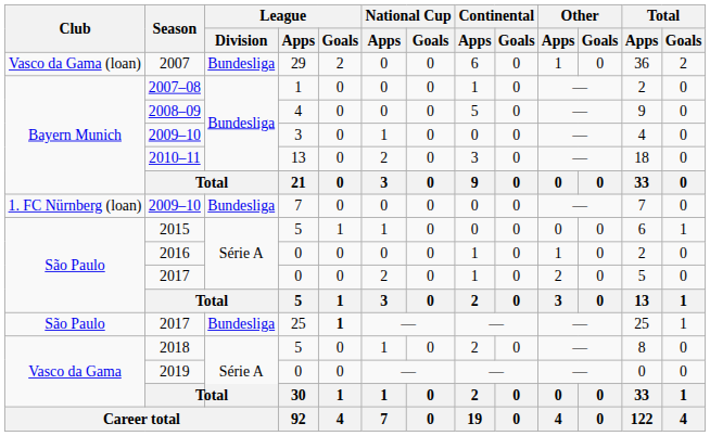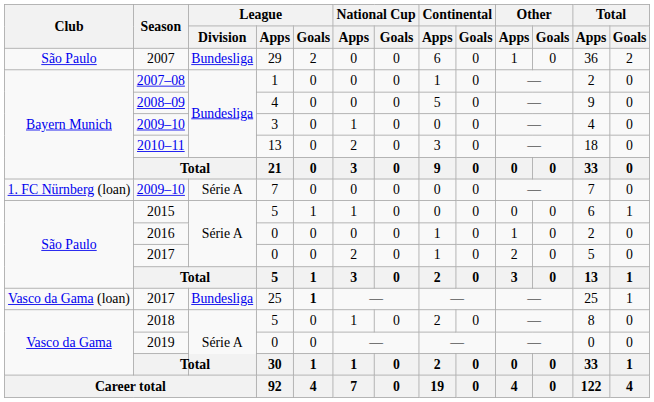2007 | Club: Vasco da Gama (loan) -> São Paulo
2009–10 / 7 | League / Division: Bundesliga -> Série A
2017 / 25 | Club: São Paulo -> Vasco da Gama (loan)
